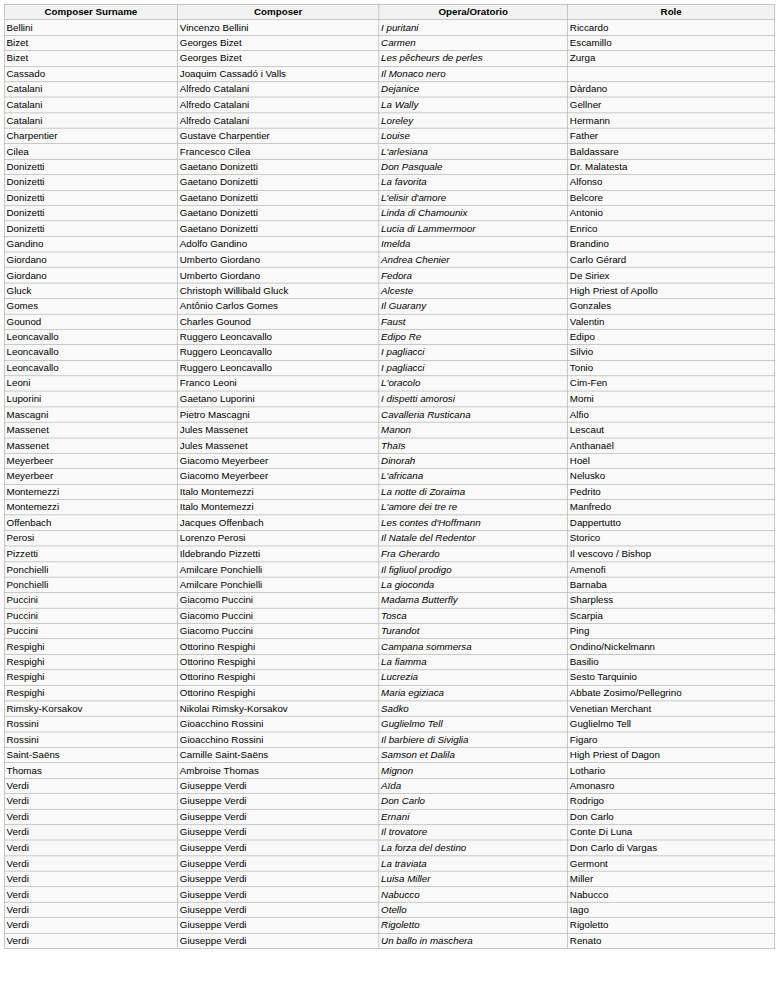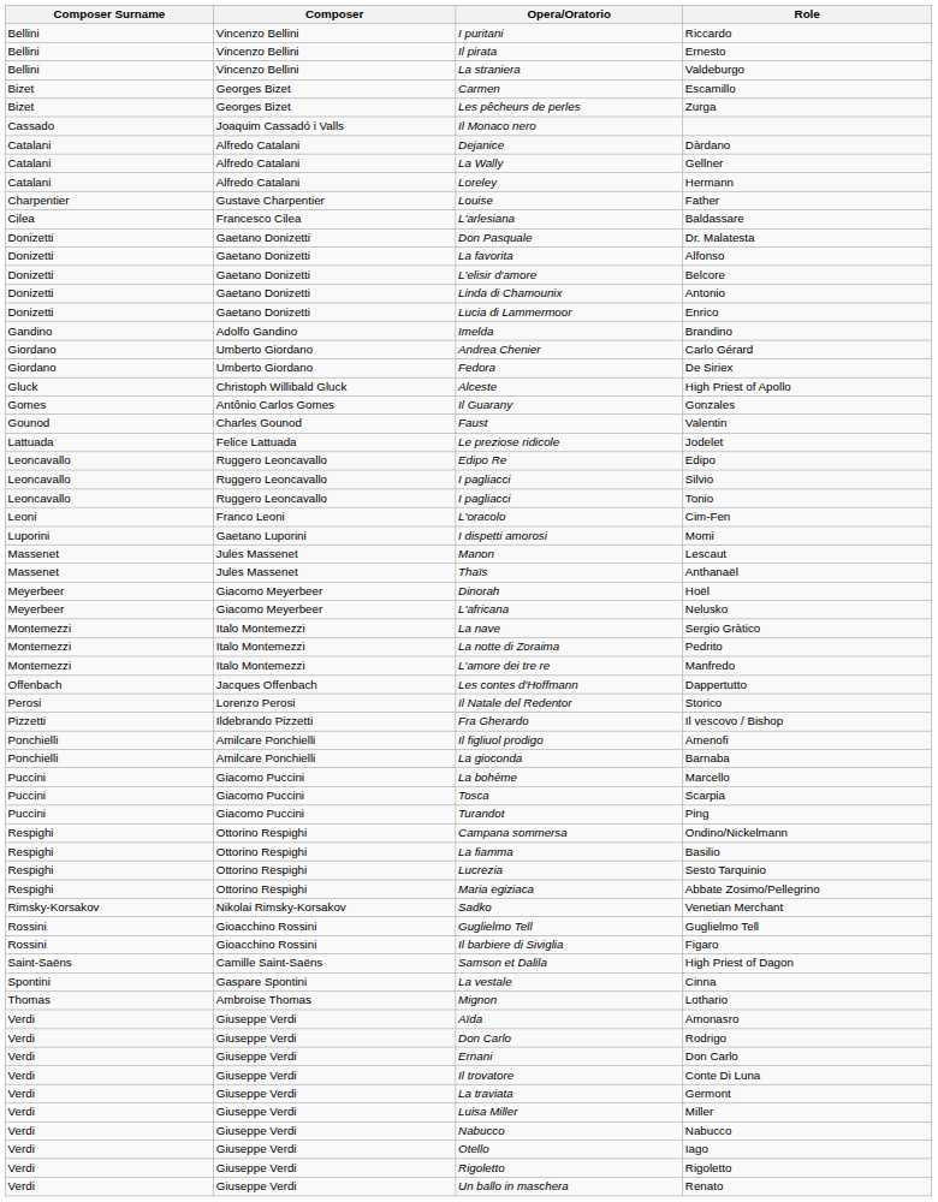+ row: Bellini | Vincenzo Bellini | Il pirata | Ernesto
+ row: Bellini | Vincenzo Bellini | La straniera | Valdeburgo
+ row: Lattuada | Felice Lattuada | Le preziose ridicole | Jodelet
- row: Mascagni | Pietro Mascagni | Cavalleria Rusticana | Alfio
+ row: Montemezzi | Italo Montemezzi | La nave | Sergio Gràtico
+ row: Puccini | Giacomo Puccini | La bohème | Marcello
- row: Puccini | Giacomo Puccini | Madama Butterfly | Sharpless
+ row: Spontini | Gaspare Spontini | La vestale | Cinna
- row: Verdi | Giuseppe Verdi | La forza del destino | Don Carlo di Vargas
